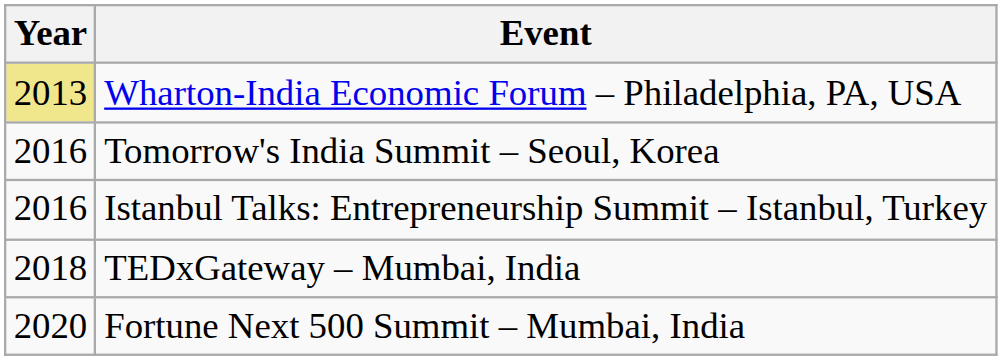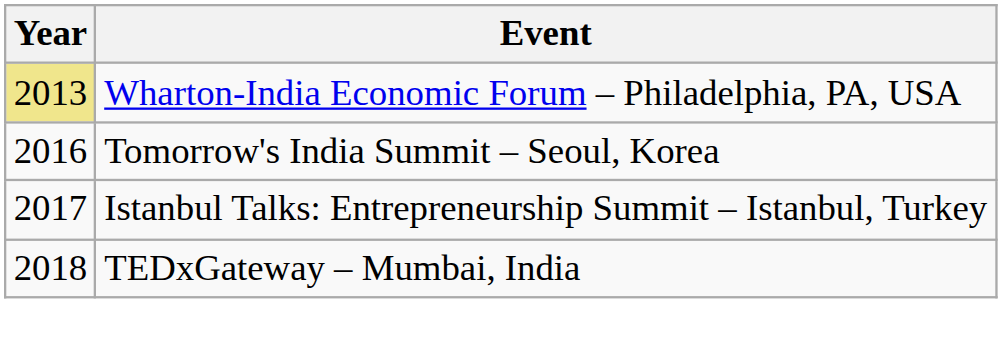Istanbul Talks: Entrepreneurship Summit – Istanbul, Turkey | Year: 2016 -> 2017
- row: 2020 | Fortune Next 500 Summit – Mumbai, India
